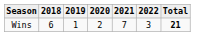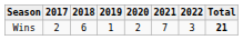+ column: 2017 | 2
